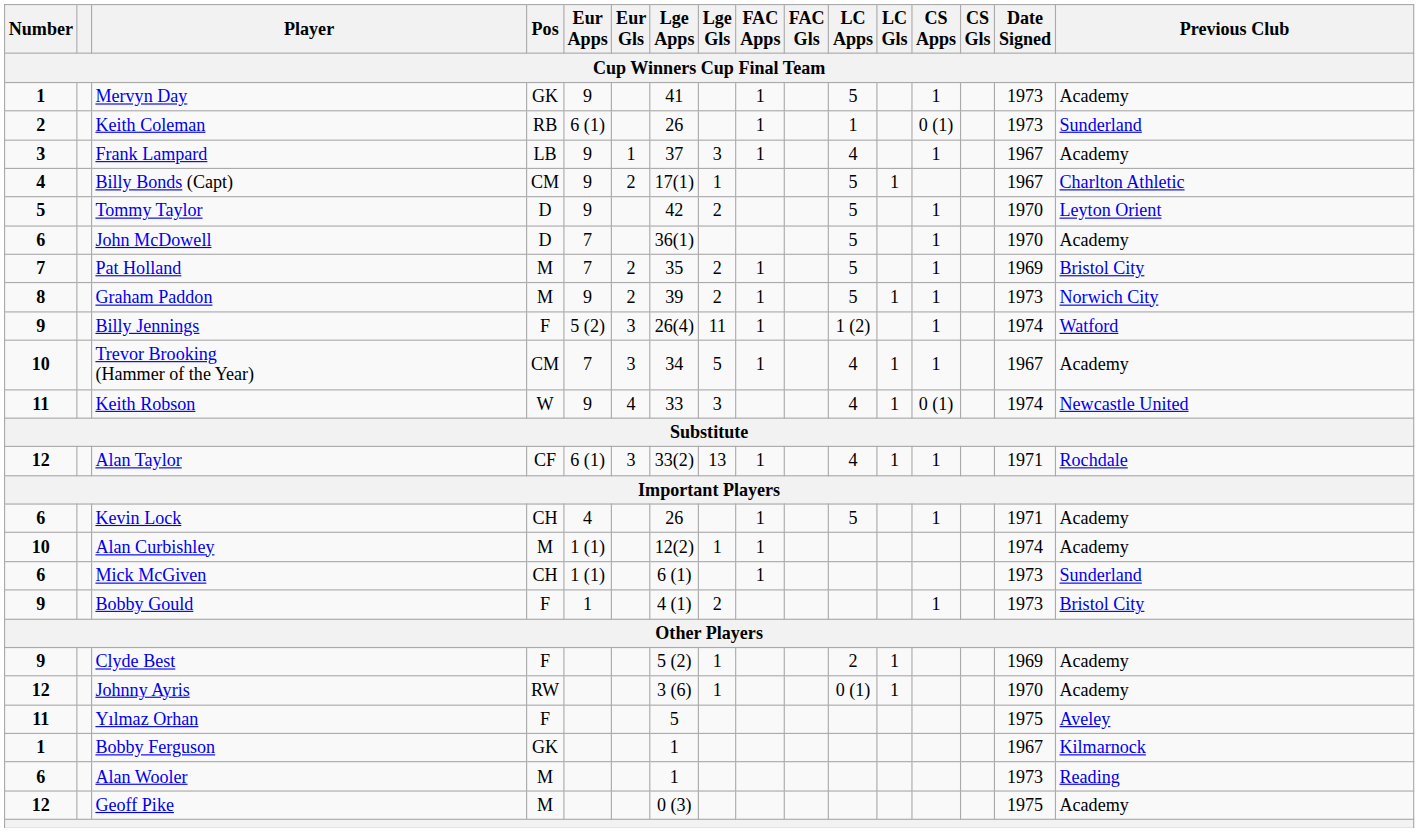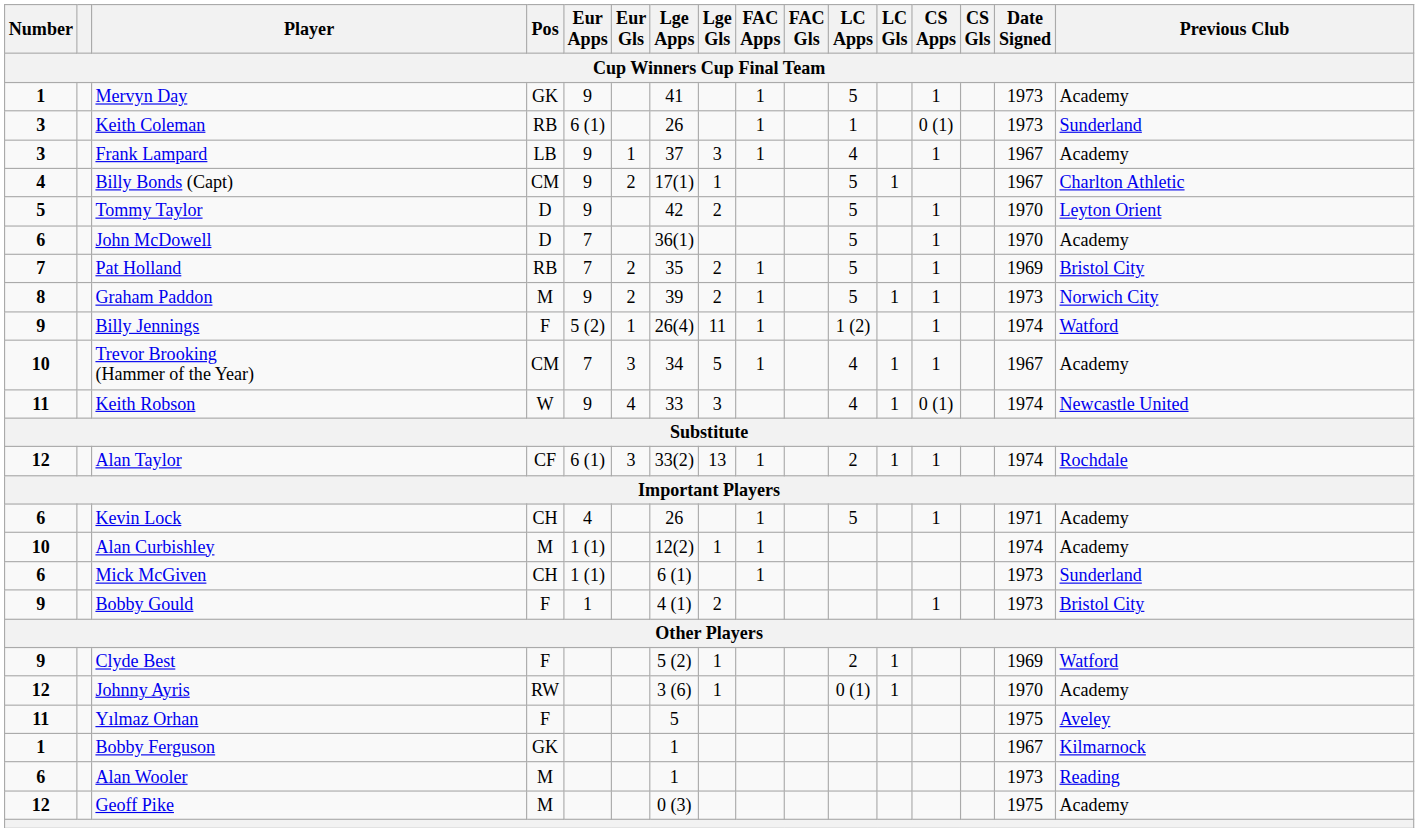Keith Coleman | Number: 2 -> 3
Pat Holland | Pos: M -> RB
Billy Jennings | Eur Gls: 3 -> 1
Alan Taylor | LC Apps: 4 -> 2
Alan Taylor | Date Signed: 1971 -> 1974
Clyde Best | Previous Club: Academy -> Watford
